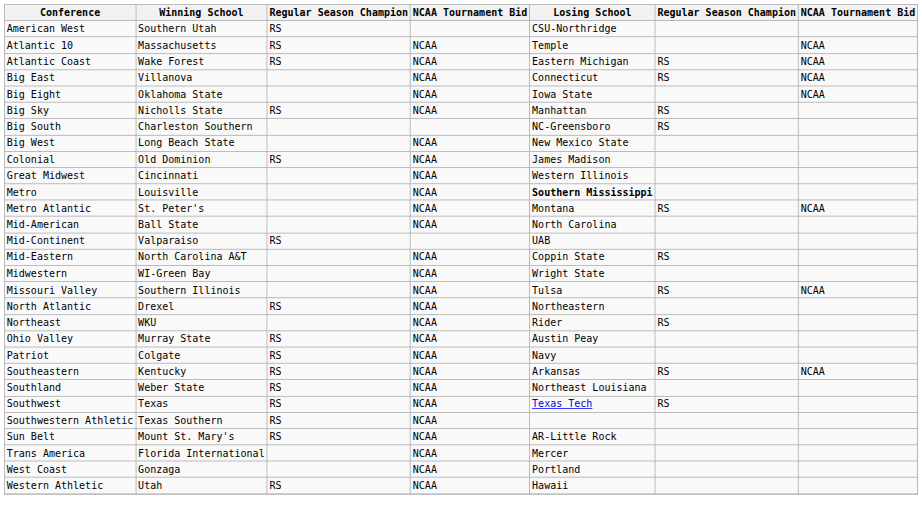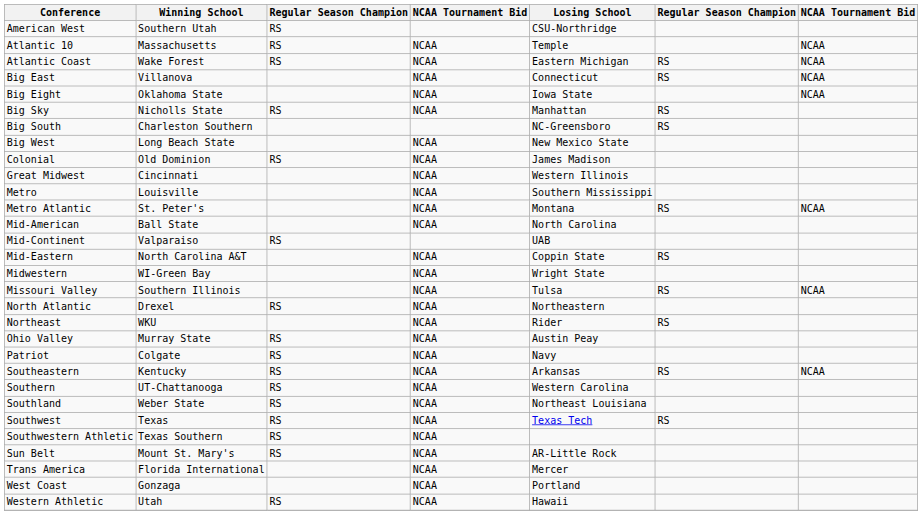Metro | Losing School: bold -> normal
+ row: Southern | UT-Chattanooga | RS | NCAA | Western Carolina
